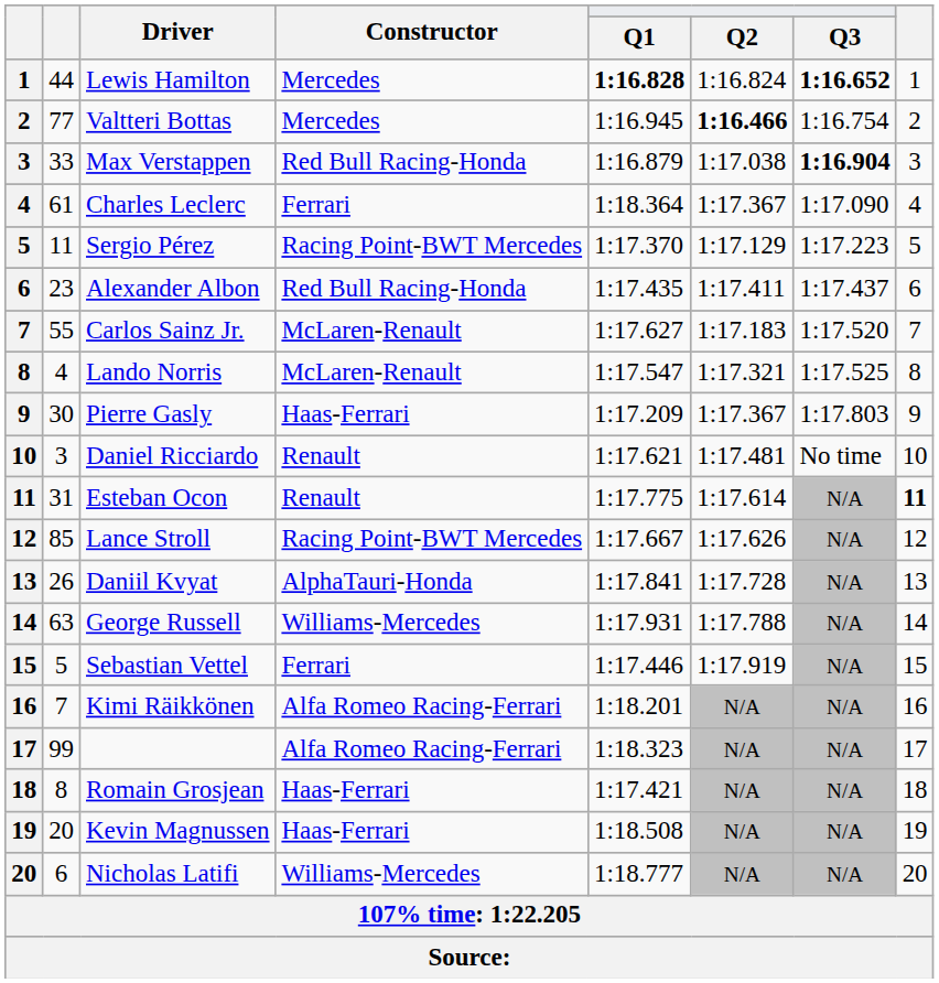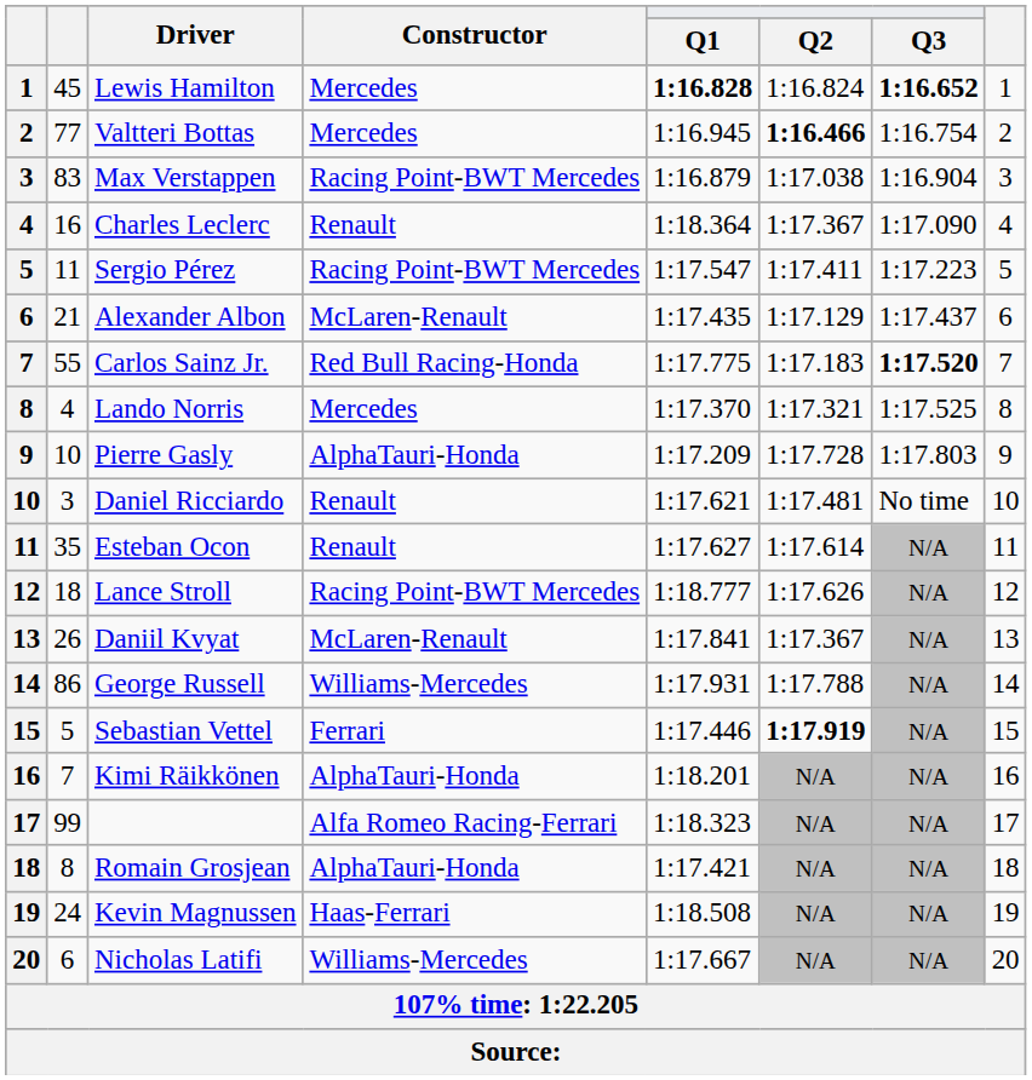Lewis Hamilton | column 2: 44 -> 45
Max Verstappen | column 2: 33 -> 83
Max Verstappen | Constructor: Red Bull Racing-Honda -> Racing Point-BWT Mercedes
Max Verstappen | Q3: bold -> normal
Charles Leclerc | column 2: 61 -> 16
Charles Leclerc | Constructor: Ferrari -> Renault
Sergio Pérez | Q1: 1:17.370 -> 1:17.547
Sergio Pérez | Q2: 1:17.129 -> 1:17.411
Alexander Albon | column 2: 23 -> 21
Alexander Albon | Constructor: Red Bull Racing-Honda -> McLaren-Renault
Alexander Albon | Q2: 1:17.411 -> 1:17.129
Carlos Sainz Jr. | Constructor: McLaren-Renault -> Red Bull Racing-Honda
Carlos Sainz Jr. | Q1: 1:17.627 -> 1:17.775
Carlos Sainz Jr. | Q3: normal -> bold
Lando Norris | Constructor: McLaren-Renault -> Mercedes
Lando Norris | Q1: 1:17.547 -> 1:17.370
Pierre Gasly | column 2: 30 -> 10
Pierre Gasly | Constructor: Haas-Ferrari -> AlphaTauri-Honda
Pierre Gasly | Q2: 1:17.367 -> 1:17.728
Esteban Ocon | column 2: 31 -> 35
Esteban Ocon | Q1: 1:17.775 -> 1:17.627
Esteban Ocon | column 8: bold -> normal
Lance Stroll | column 2: 85 -> 18
Lance Stroll | Q1: 1:17.667 -> 1:18.777
Daniil Kvyat | Constructor: AlphaTauri-Honda -> McLaren-Renault
Daniil Kvyat | Q2: 1:17.728 -> 1:17.367
George Russell | column 2: 63 -> 86
Sebastian Vettel | Q2: normal -> bold
Kimi Räikkönen | Constructor: Alfa Romeo Racing-Ferrari -> AlphaTauri-Honda
Romain Grosjean | Constructor: Haas-Ferrari -> AlphaTauri-Honda
Kevin Magnussen | column 2: 20 -> 24
Nicholas Latifi | Q1: 1:18.777 -> 1:17.667
